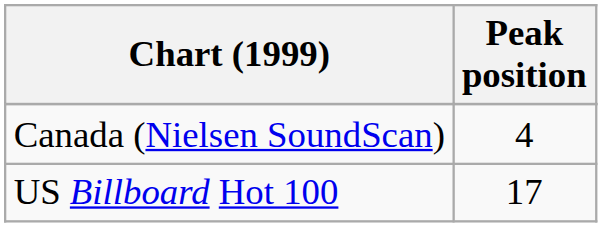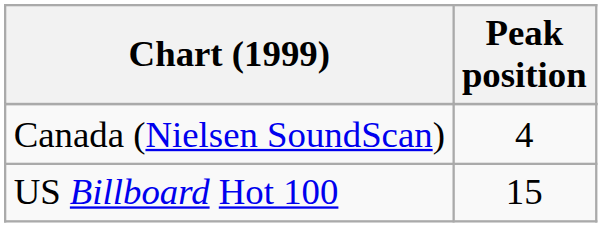US Billboard Hot 100 | Peak position: 17 -> 15
